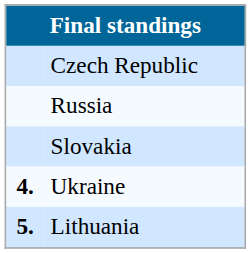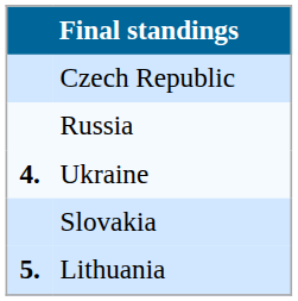rows swapped: Slovakia <-> Ukraine
